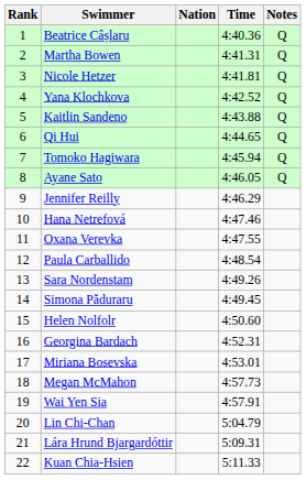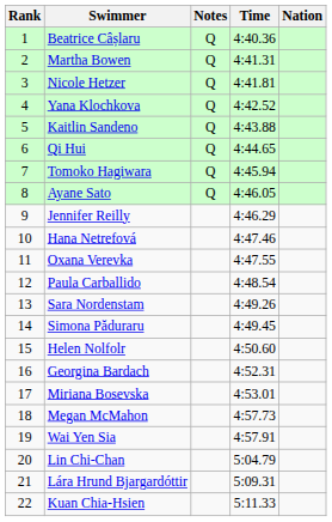columns swapped: Nation <-> Notes
